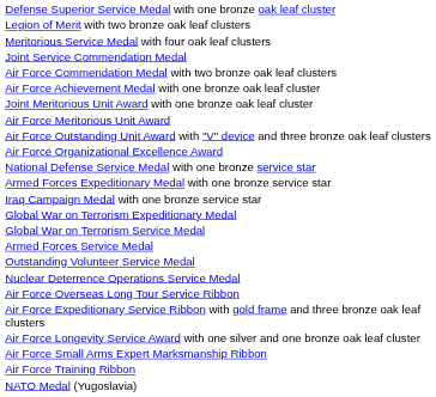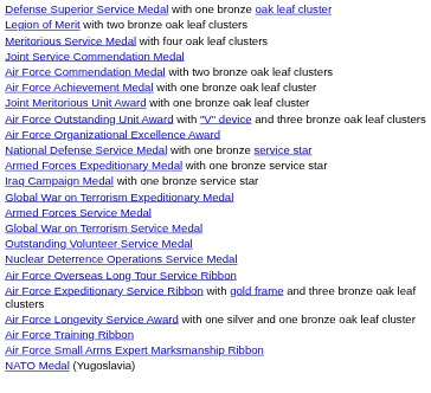- row: Air Force Meritorious Unit Award
rows swapped: Global War on Terrorism Service Medal <-> Armed Forces Service Medal
rows swapped: Air Force Small Arms Expert Marksmanship Ribbon <-> Air Force Training Ribbon
